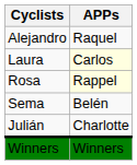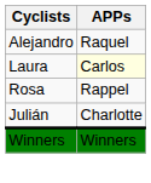Rosa | APPs: lightyellow background -> no background
- row: Sema | Belén
